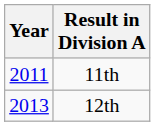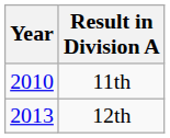11th | Year: 2011 -> 2010
